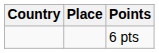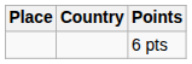columns swapped: Place <-> Country
